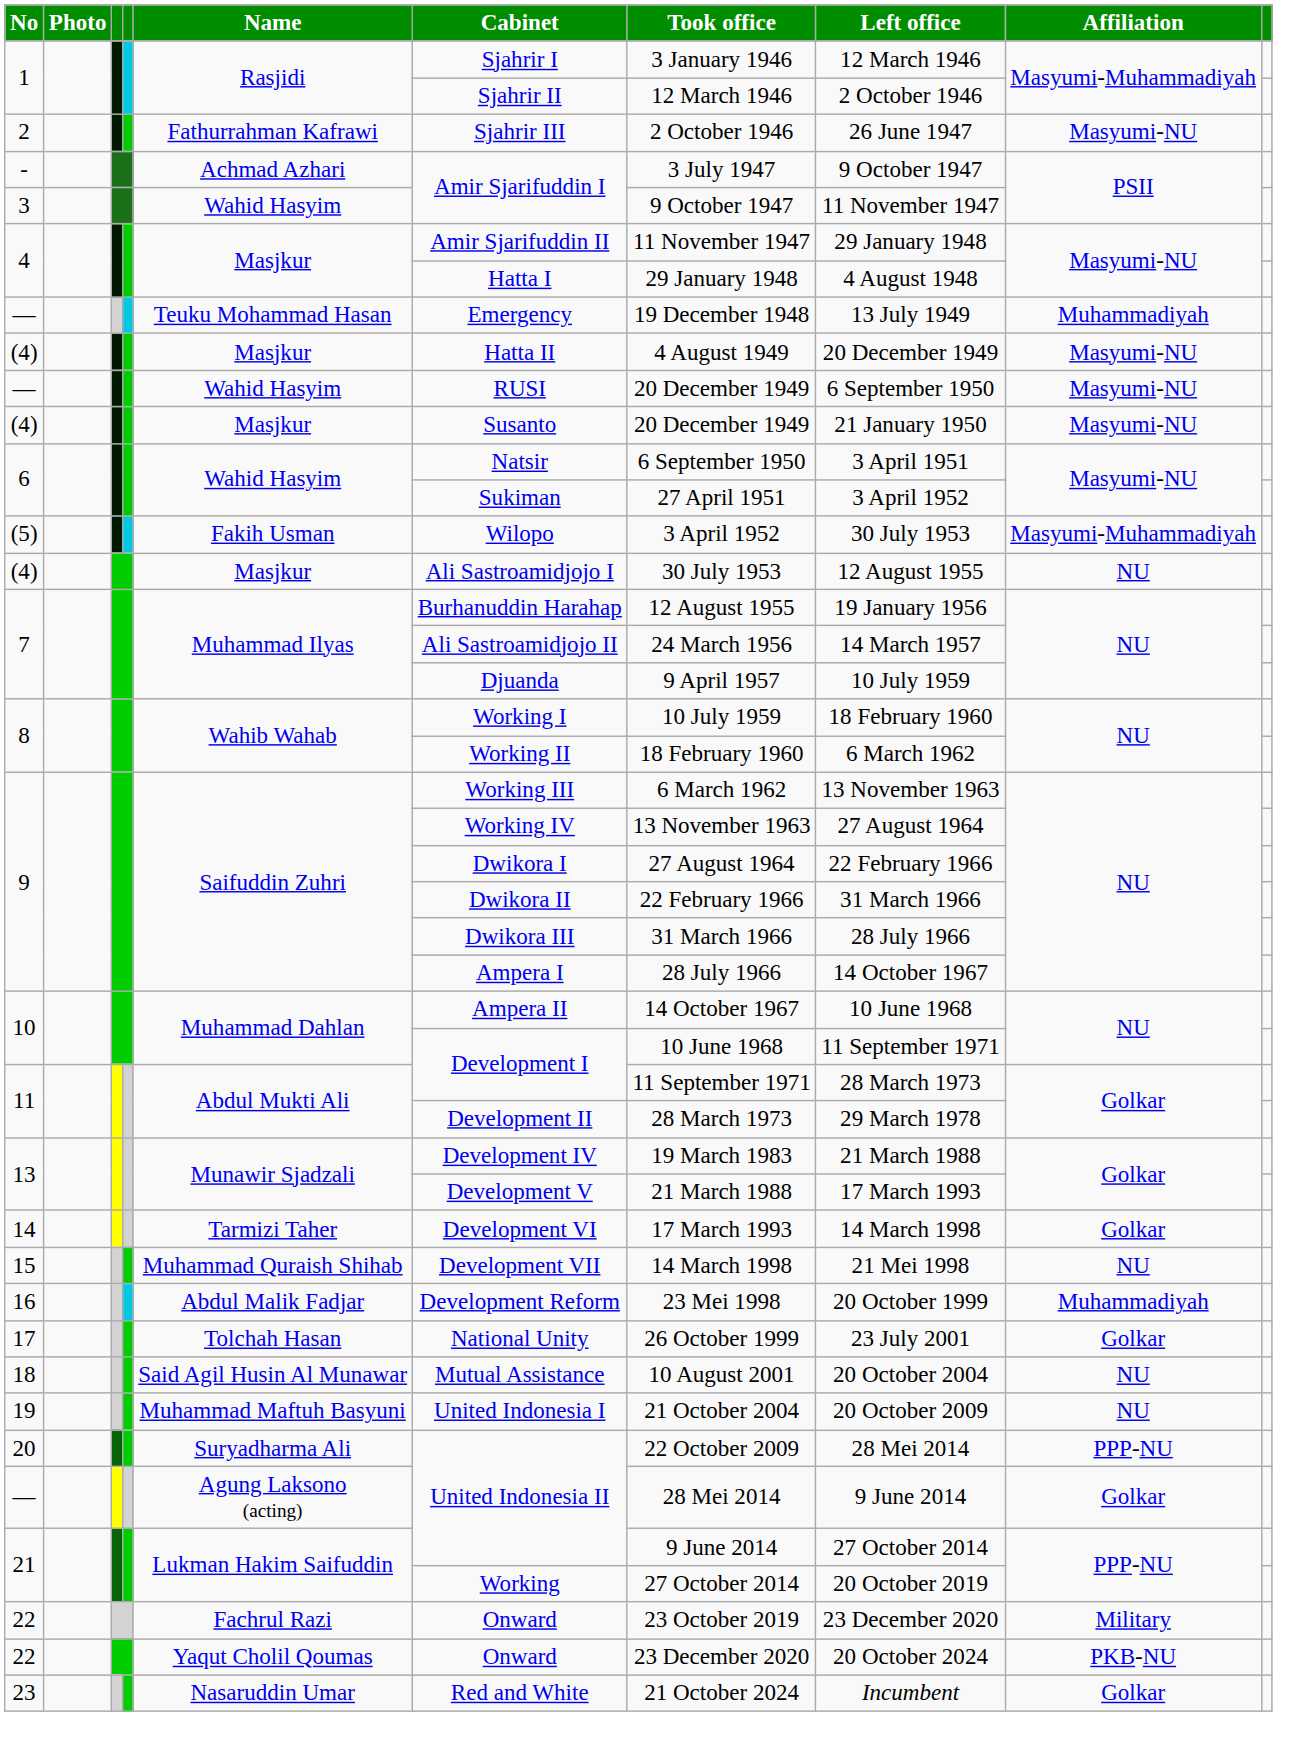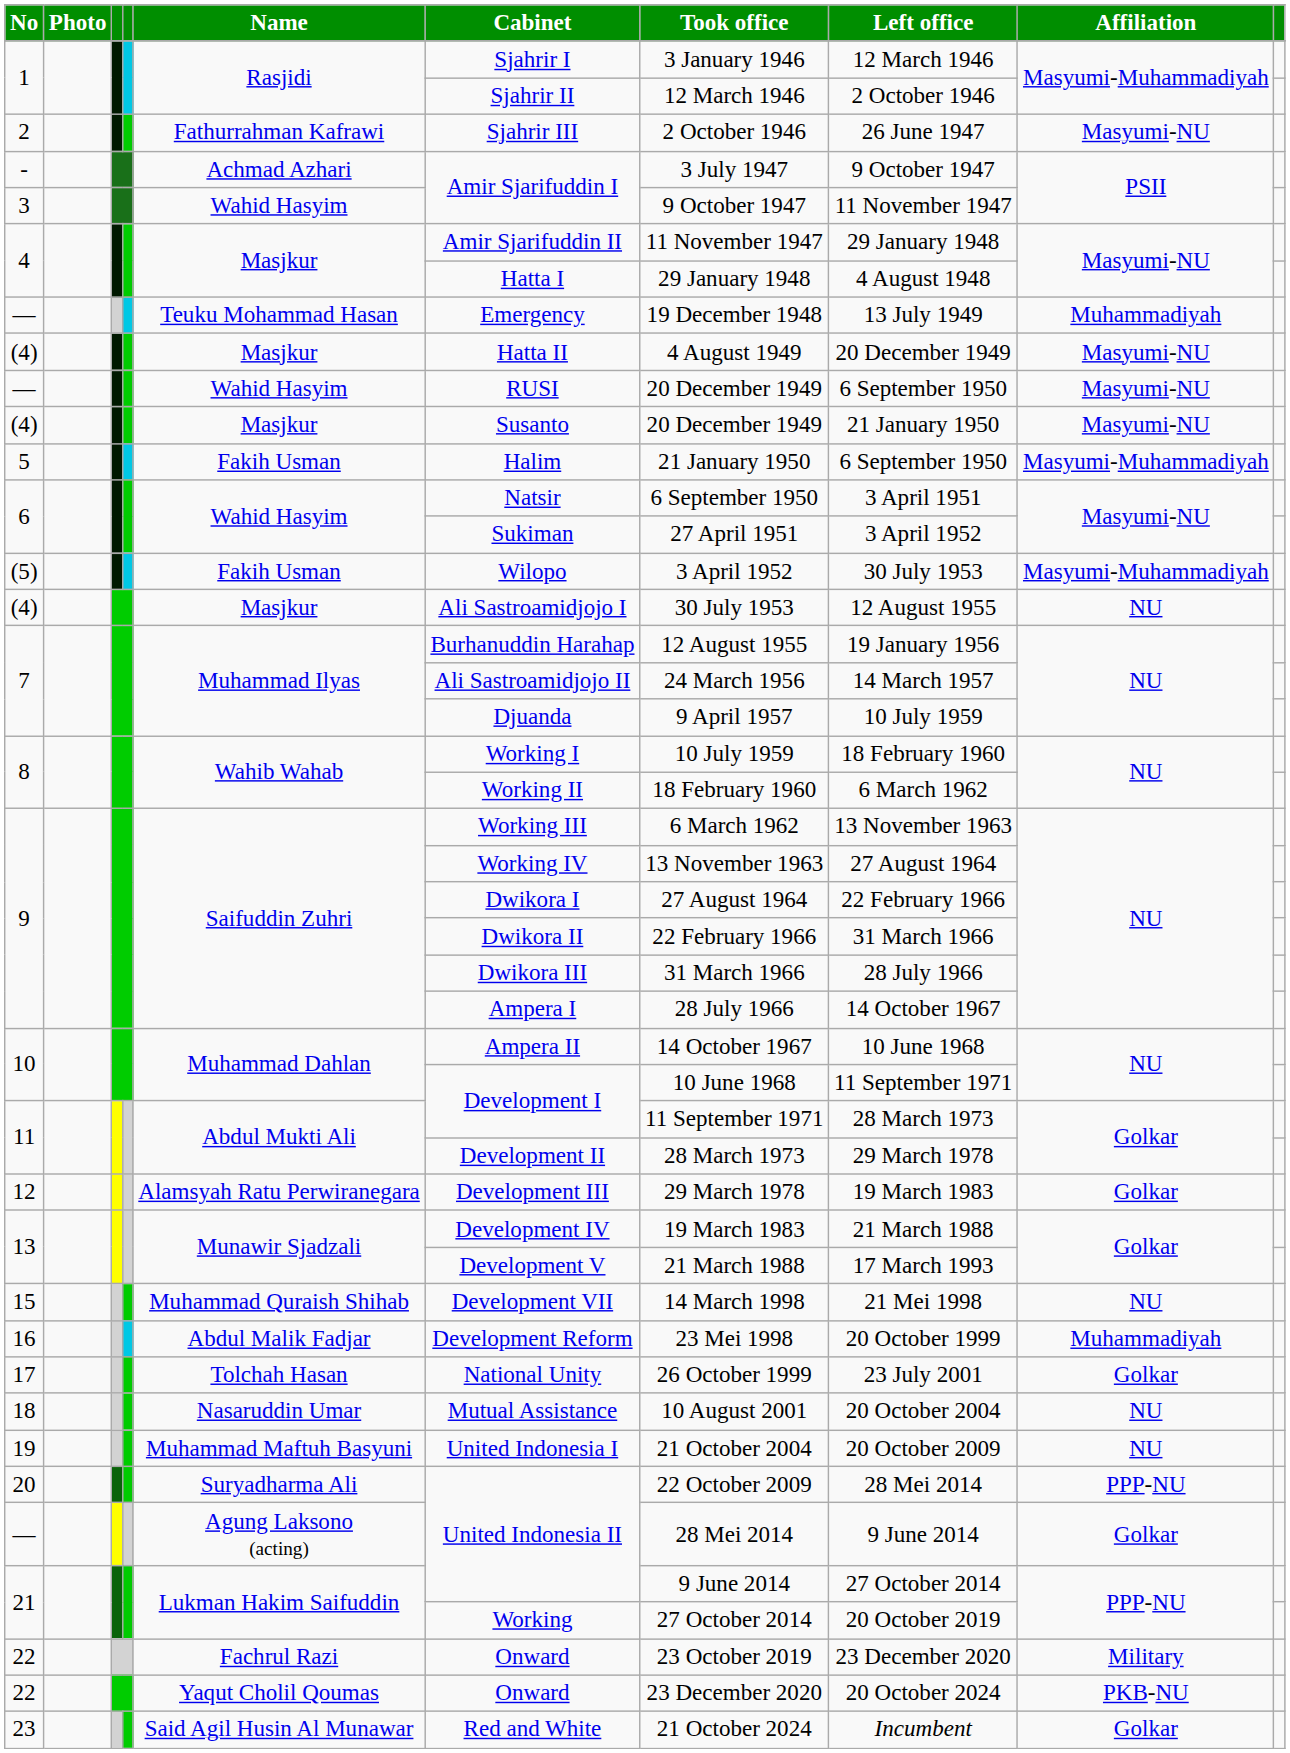+ row: 5 | Fakih Usman | Halim | 21 January 1950 | 6 September 1950 | Masyumi-Muhammadiyah
+ row: 12 | Alamsyah Ratu Perwiranegara | Development III | 29 March 1978 | 19 March 1983 | Golkar
- row: 14 | Tarmizi Taher | Development VI | 17 March 1993 | 14 March 1998 | Golkar
18 | Name: Said Agil Husin Al Munawar -> Nasaruddin Umar
23 | Name: Nasaruddin Umar -> Said Agil Husin Al Munawar
